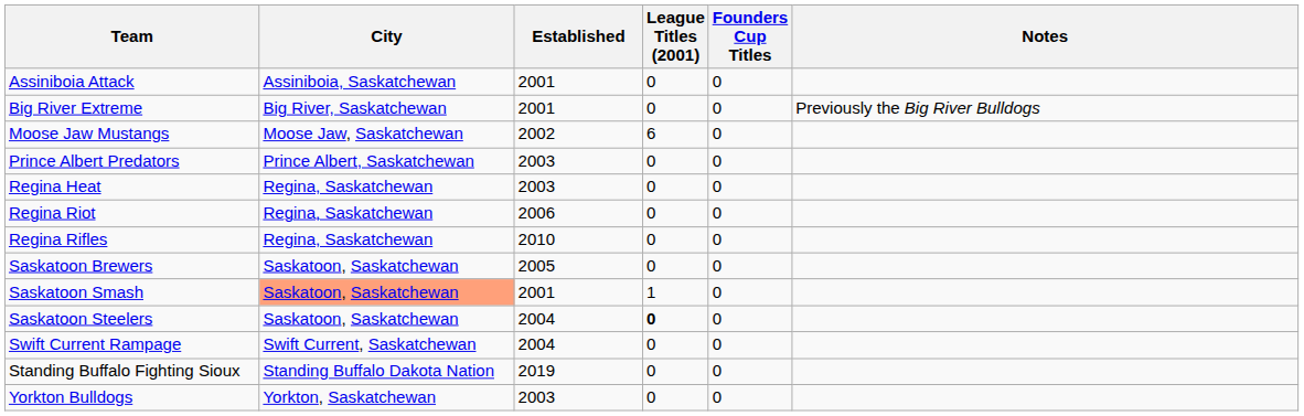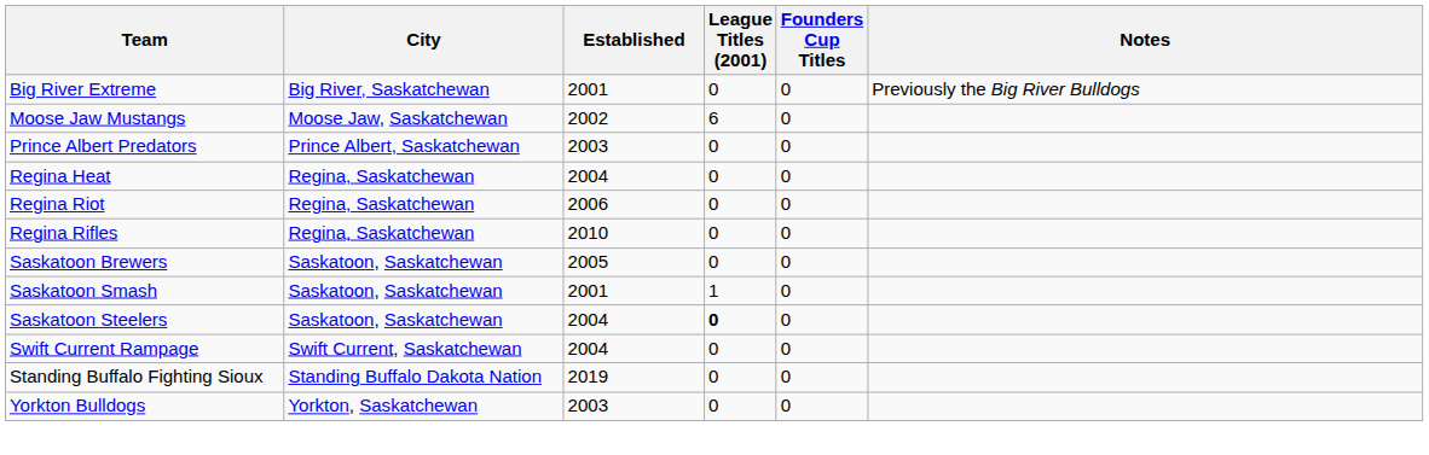- row: Assiniboia Attack | Assiniboia, Saskatchewan | 2001 | 0 | 0
Regina Heat | Established: 2003 -> 2004
Saskatoon Smash | City: lightsalmon background -> no background
